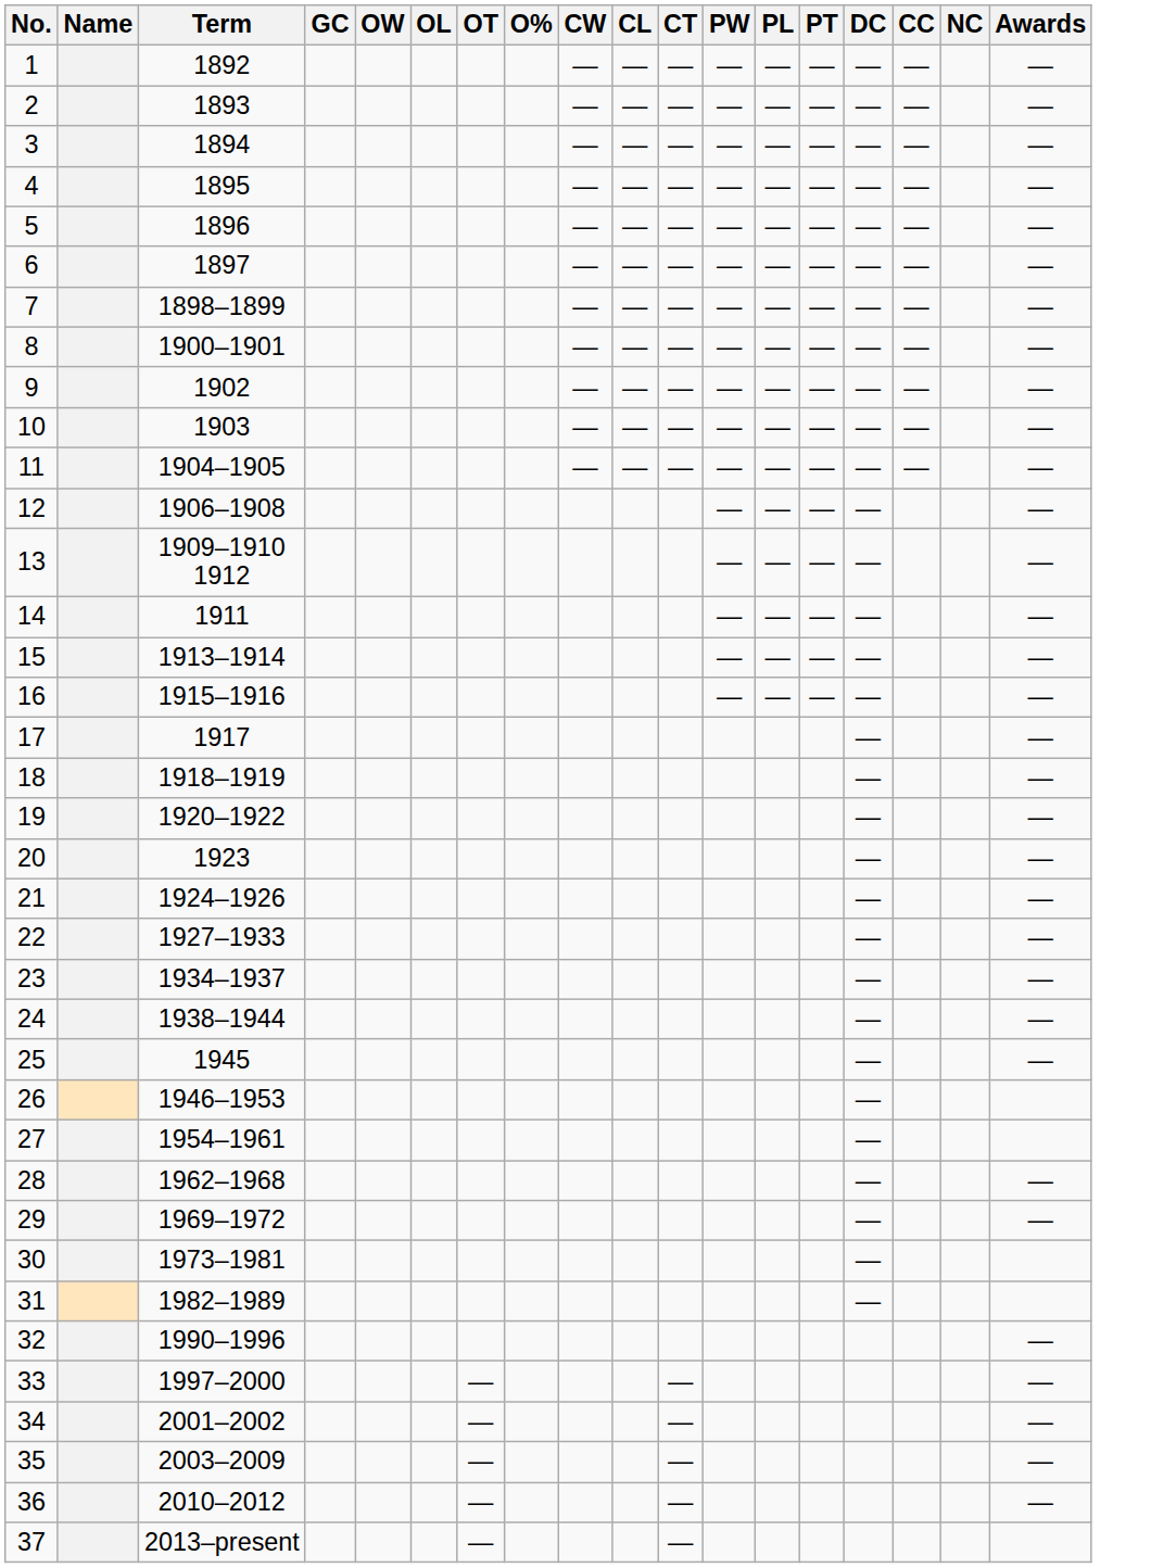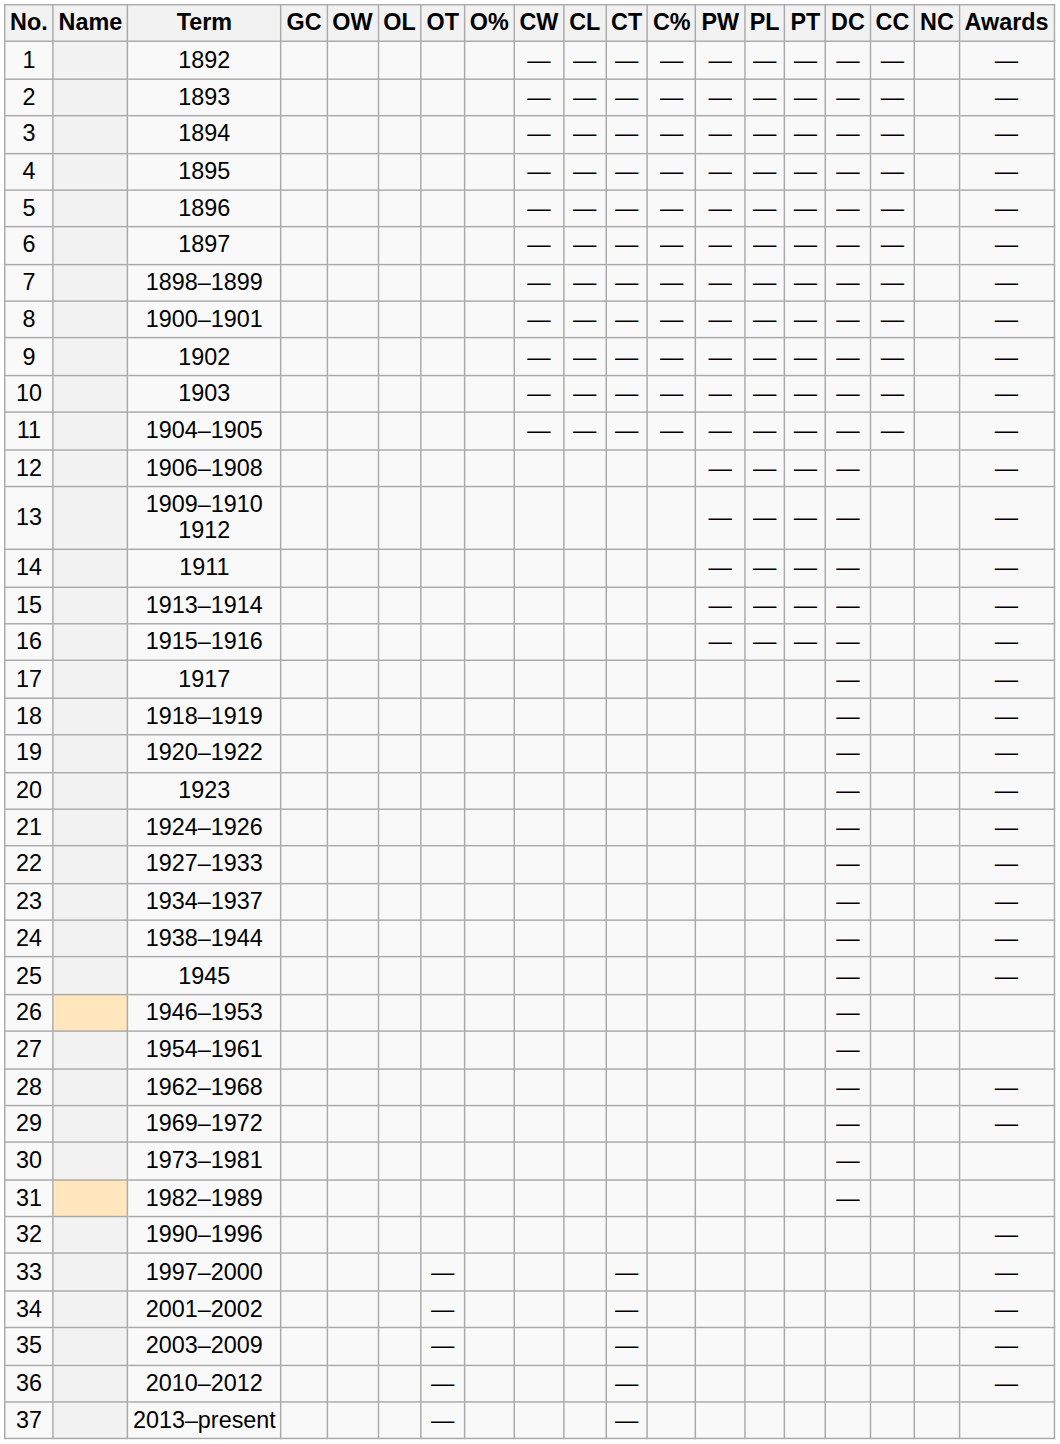+ column: C% | — | — | — | — | — | — | — | — | — | — | —
